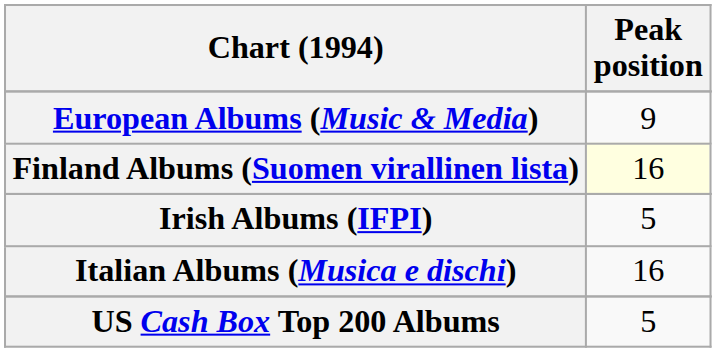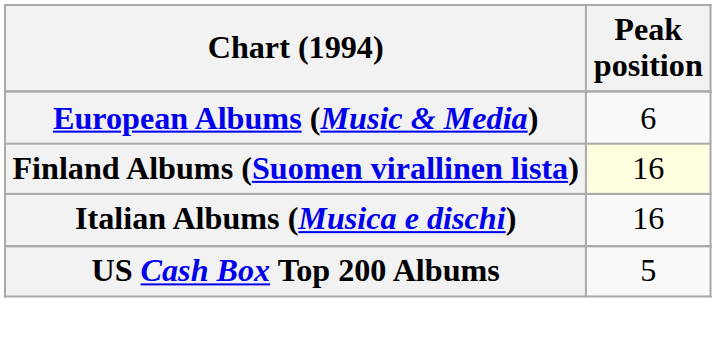European Albums (Music & Media) | Peak position: 9 -> 6
- row: Irish Albums (IFPI) | 5
